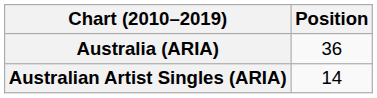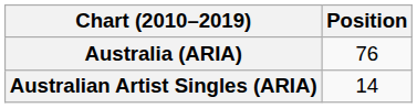Australia (ARIA) | Position: 36 -> 76
